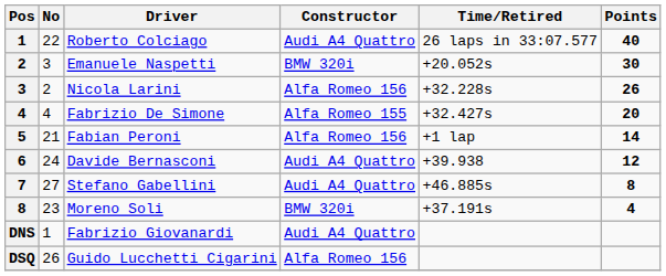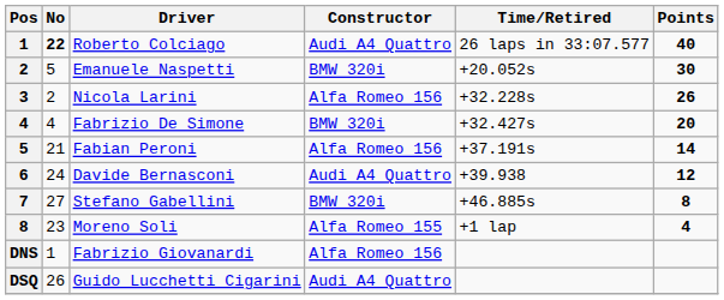Roberto Colciago | No: normal -> bold
Emanuele Naspetti | No: 3 -> 5
Fabrizio De Simone | Constructor: Alfa Romeo 155 -> BMW 320i
Fabian Peroni | Time/Retired: +1 lap -> +37.191s
Stefano Gabellini | Constructor: Audi A4 Quattro -> BMW 320i
Moreno Soli | Constructor: BMW 320i -> Alfa Romeo 155
Moreno Soli | Time/Retired: +37.191s -> +1 lap
Fabrizio Giovanardi | Constructor: Audi A4 Quattro -> Alfa Romeo 156
Guido Lucchetti Cigarini | Constructor: Alfa Romeo 156 -> Audi A4 Quattro
